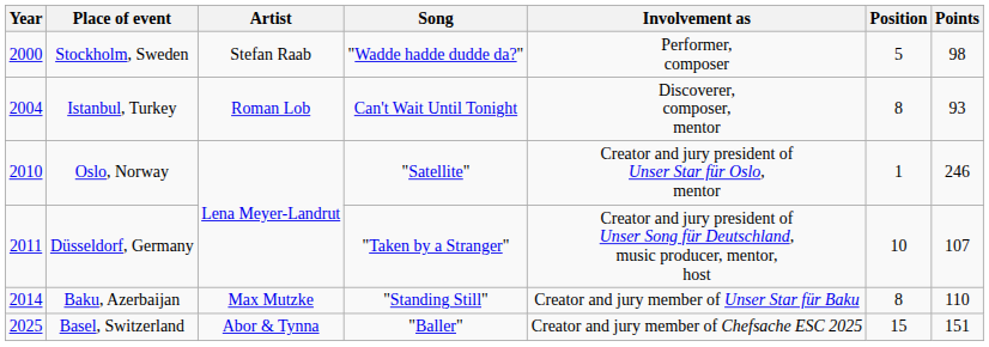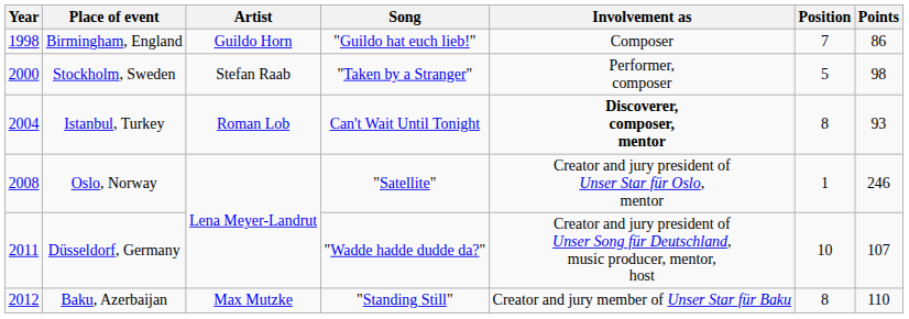+ row: 1998 | Birmingham, England | Guildo Horn | "Guildo hat euch lieb!" | Composer | 7 | 86
Stockholm, Sweden | Song: "Wadde hadde dudde da?" -> "Taken by a Stranger"
Istanbul, Turkey | Involvement as: normal -> bold
Oslo, Norway | Year: 2010 -> 2008
Düsseldorf, Germany | Song: "Taken by a Stranger" -> "Wadde hadde dudde da?"
Baku, Azerbaijan | Year: 2014 -> 2012
- row: 2025 | Basel, Switzerland | Abor & Tynna | "Baller" | Creator and jury member of Chefsache ESC 2025 | 15 | 151
